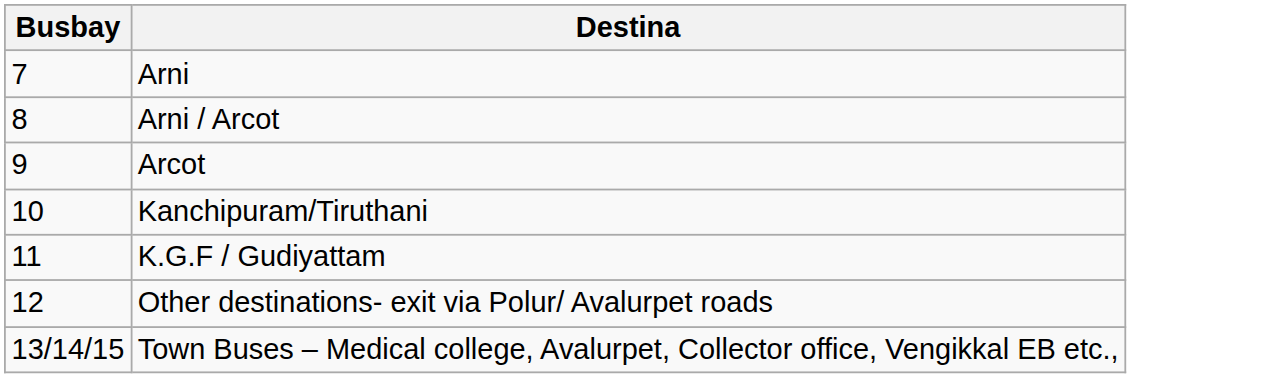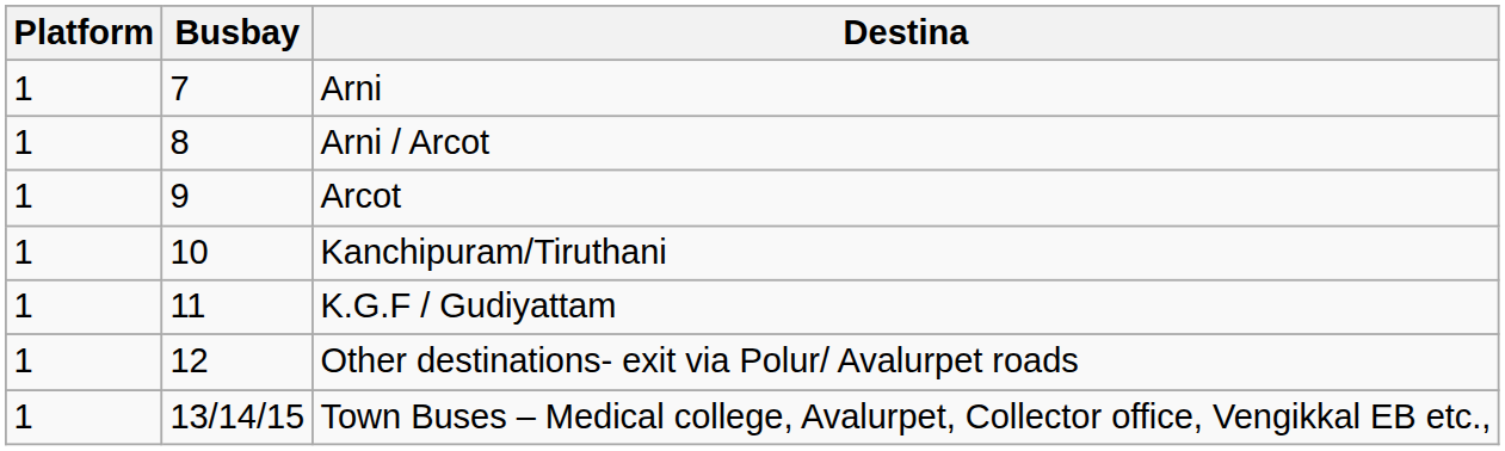+ column: Platform | 1 | 1 | 1 | 1 | 1 | 1 | 1
